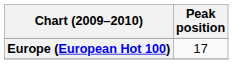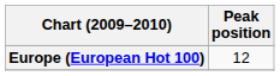Europe (European Hot 100) | Peak position: 17 -> 12
